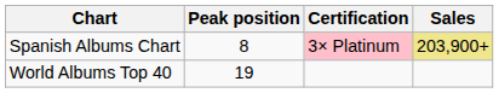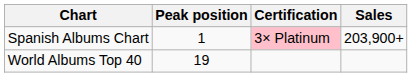Spanish Albums Chart | Peak position: 8 -> 1
Spanish Albums Chart | Sales: khaki background -> no background
